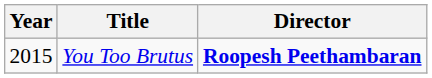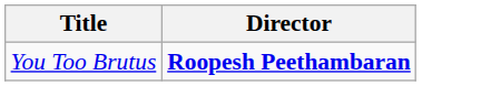- column: Year | 2015
